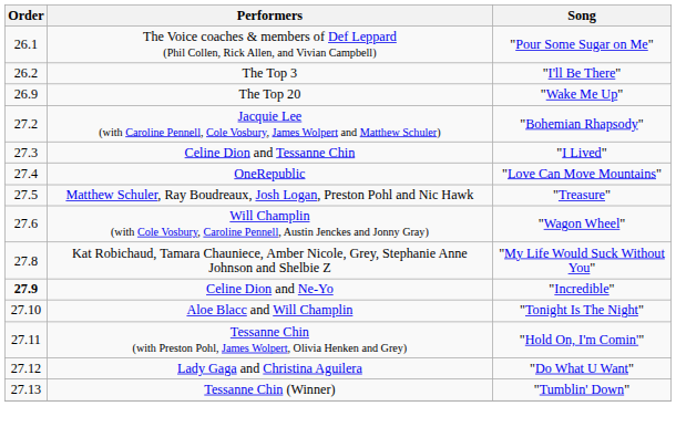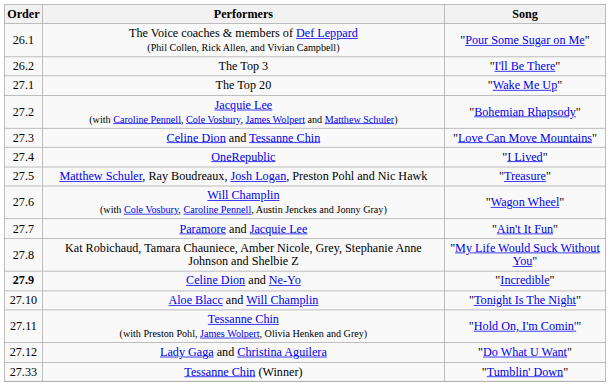The Top 20 | Order: 26.9 -> 27.1
Celine Dion and Tessanne Chin | Song: "I Lived" -> "Love Can Move Mountains"
OneRepublic | Song: "Love Can Move Mountains" -> "I Lived"
+ row: 27.7 | Paramore and Jacquie Lee | "Ain't It Fun"
Tessanne Chin (Winner) | Order: 27.13 -> 27.33
